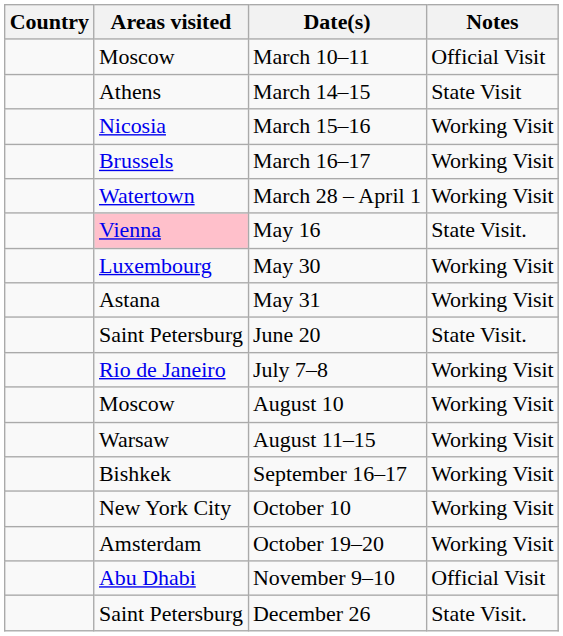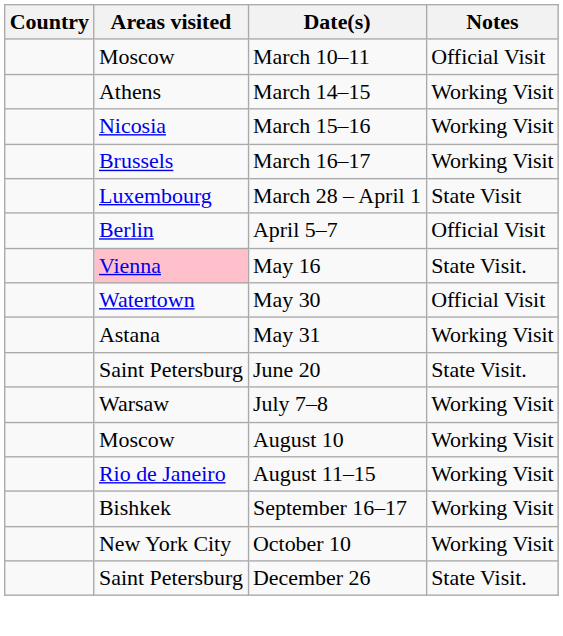March 14–15 | Notes: State Visit -> Working Visit
March 28 – April 1 | Areas visited: Watertown -> Luxembourg
March 28 – April 1 | Notes: Working Visit -> State Visit
+ row: Berlin | April 5–7 | Official Visit
May 30 | Areas visited: Luxembourg -> Watertown
May 30 | Notes: Working Visit -> Official Visit
July 7–8 | Areas visited: Rio de Janeiro -> Warsaw
August 11–15 | Areas visited: Warsaw -> Rio de Janeiro
- row: Amsterdam | October 19–20 | Working Visit
- row: Abu Dhabi | November 9–10 | Official Visit
